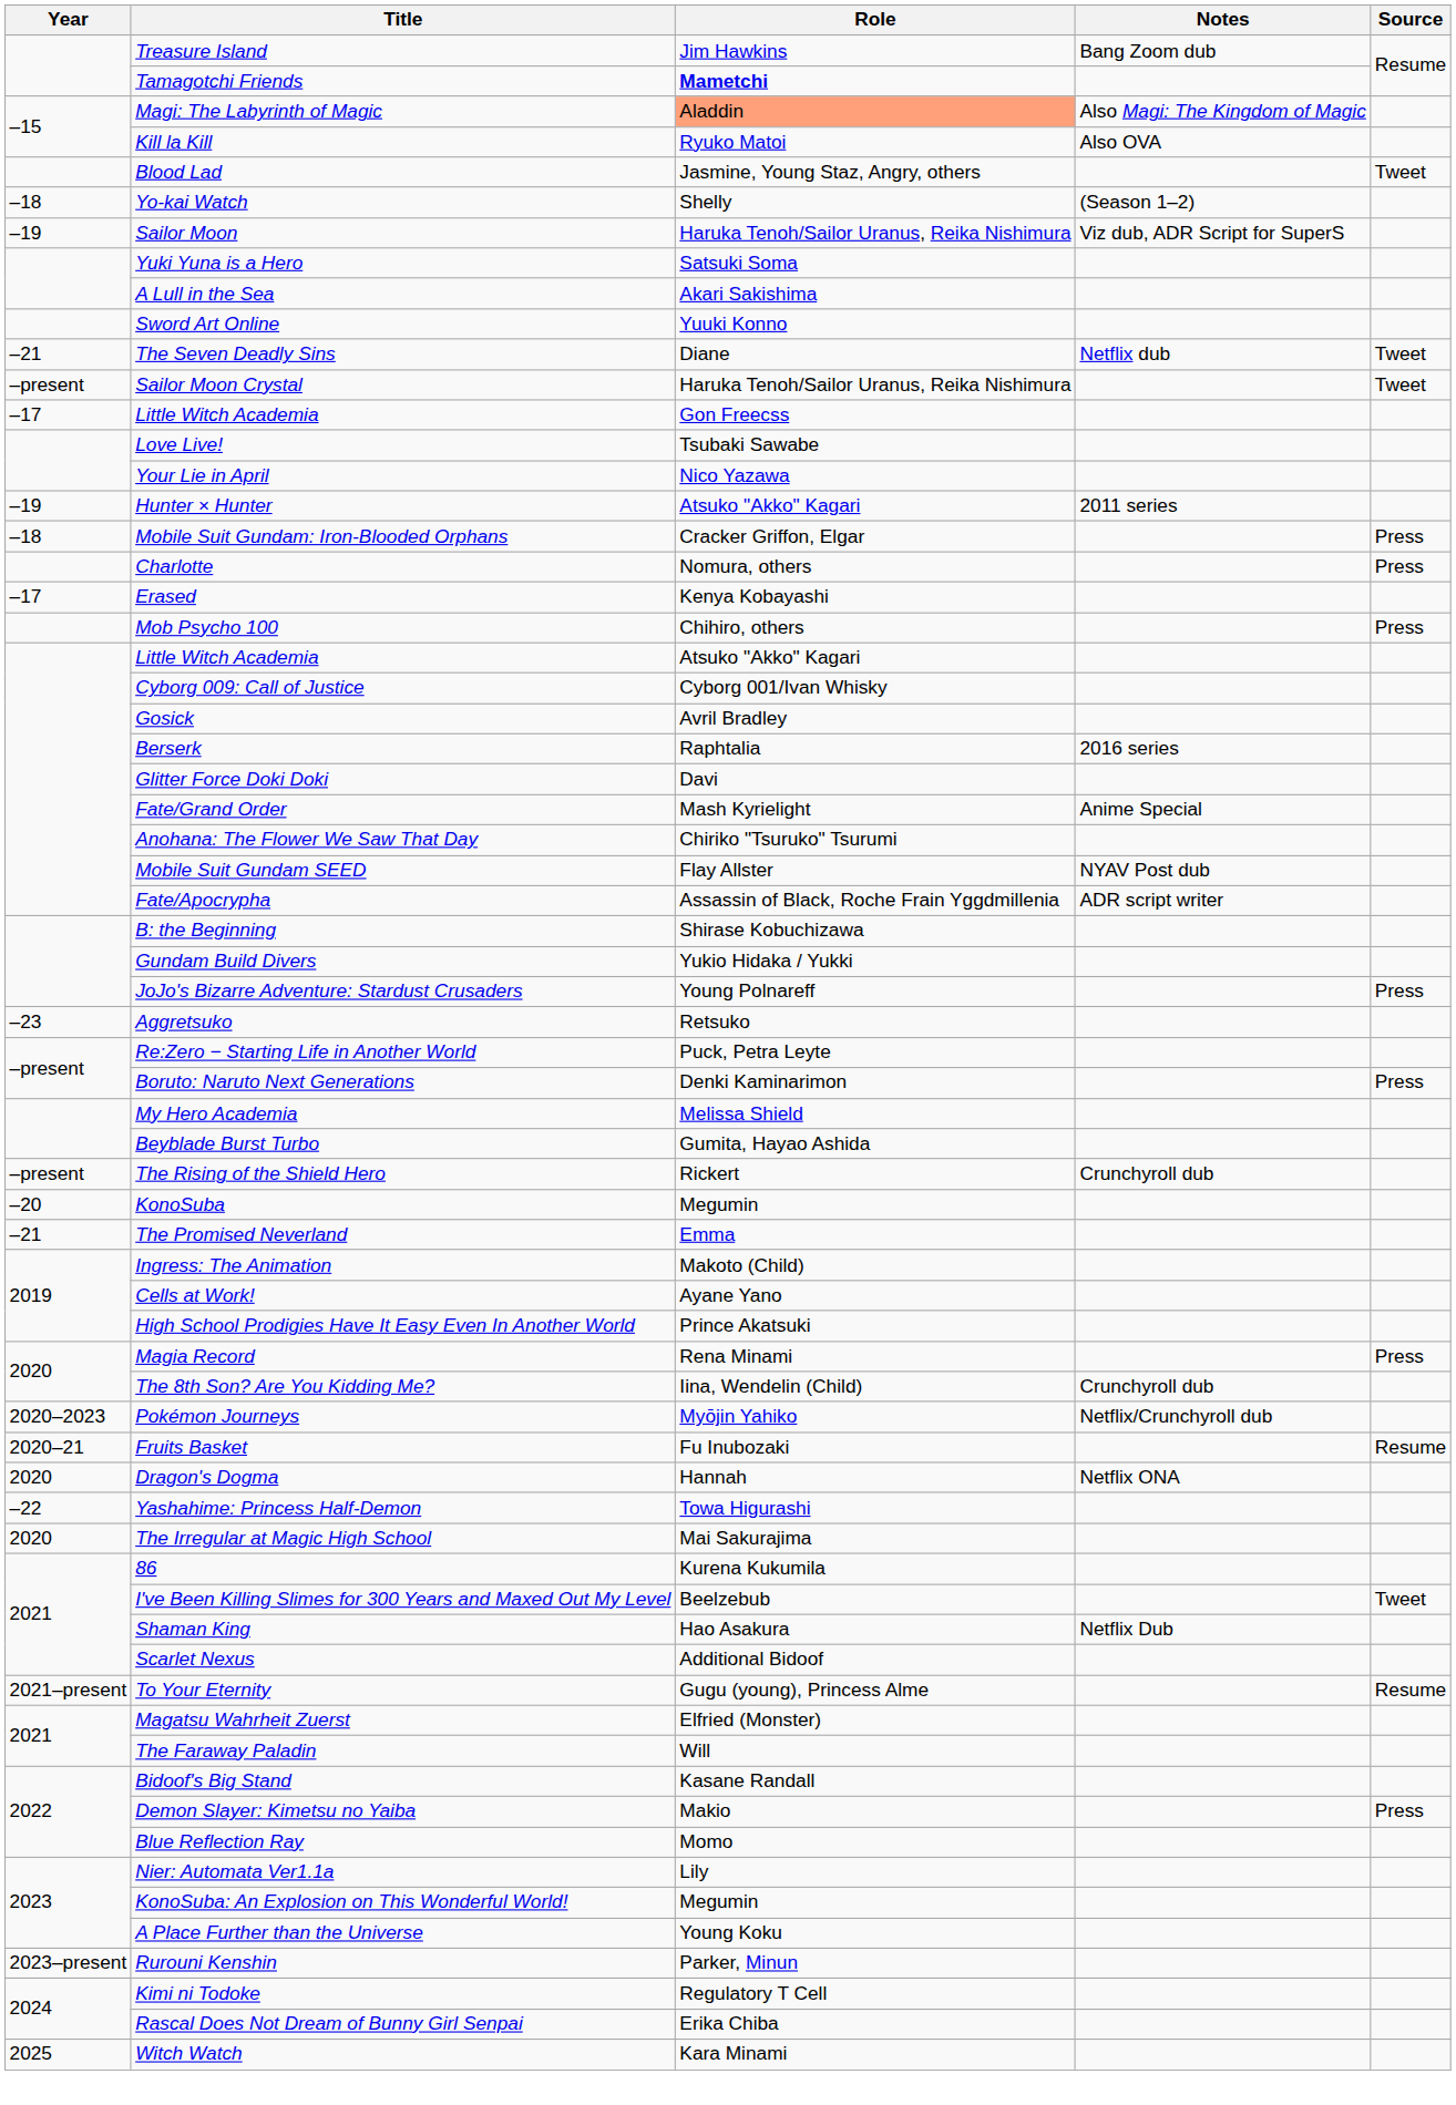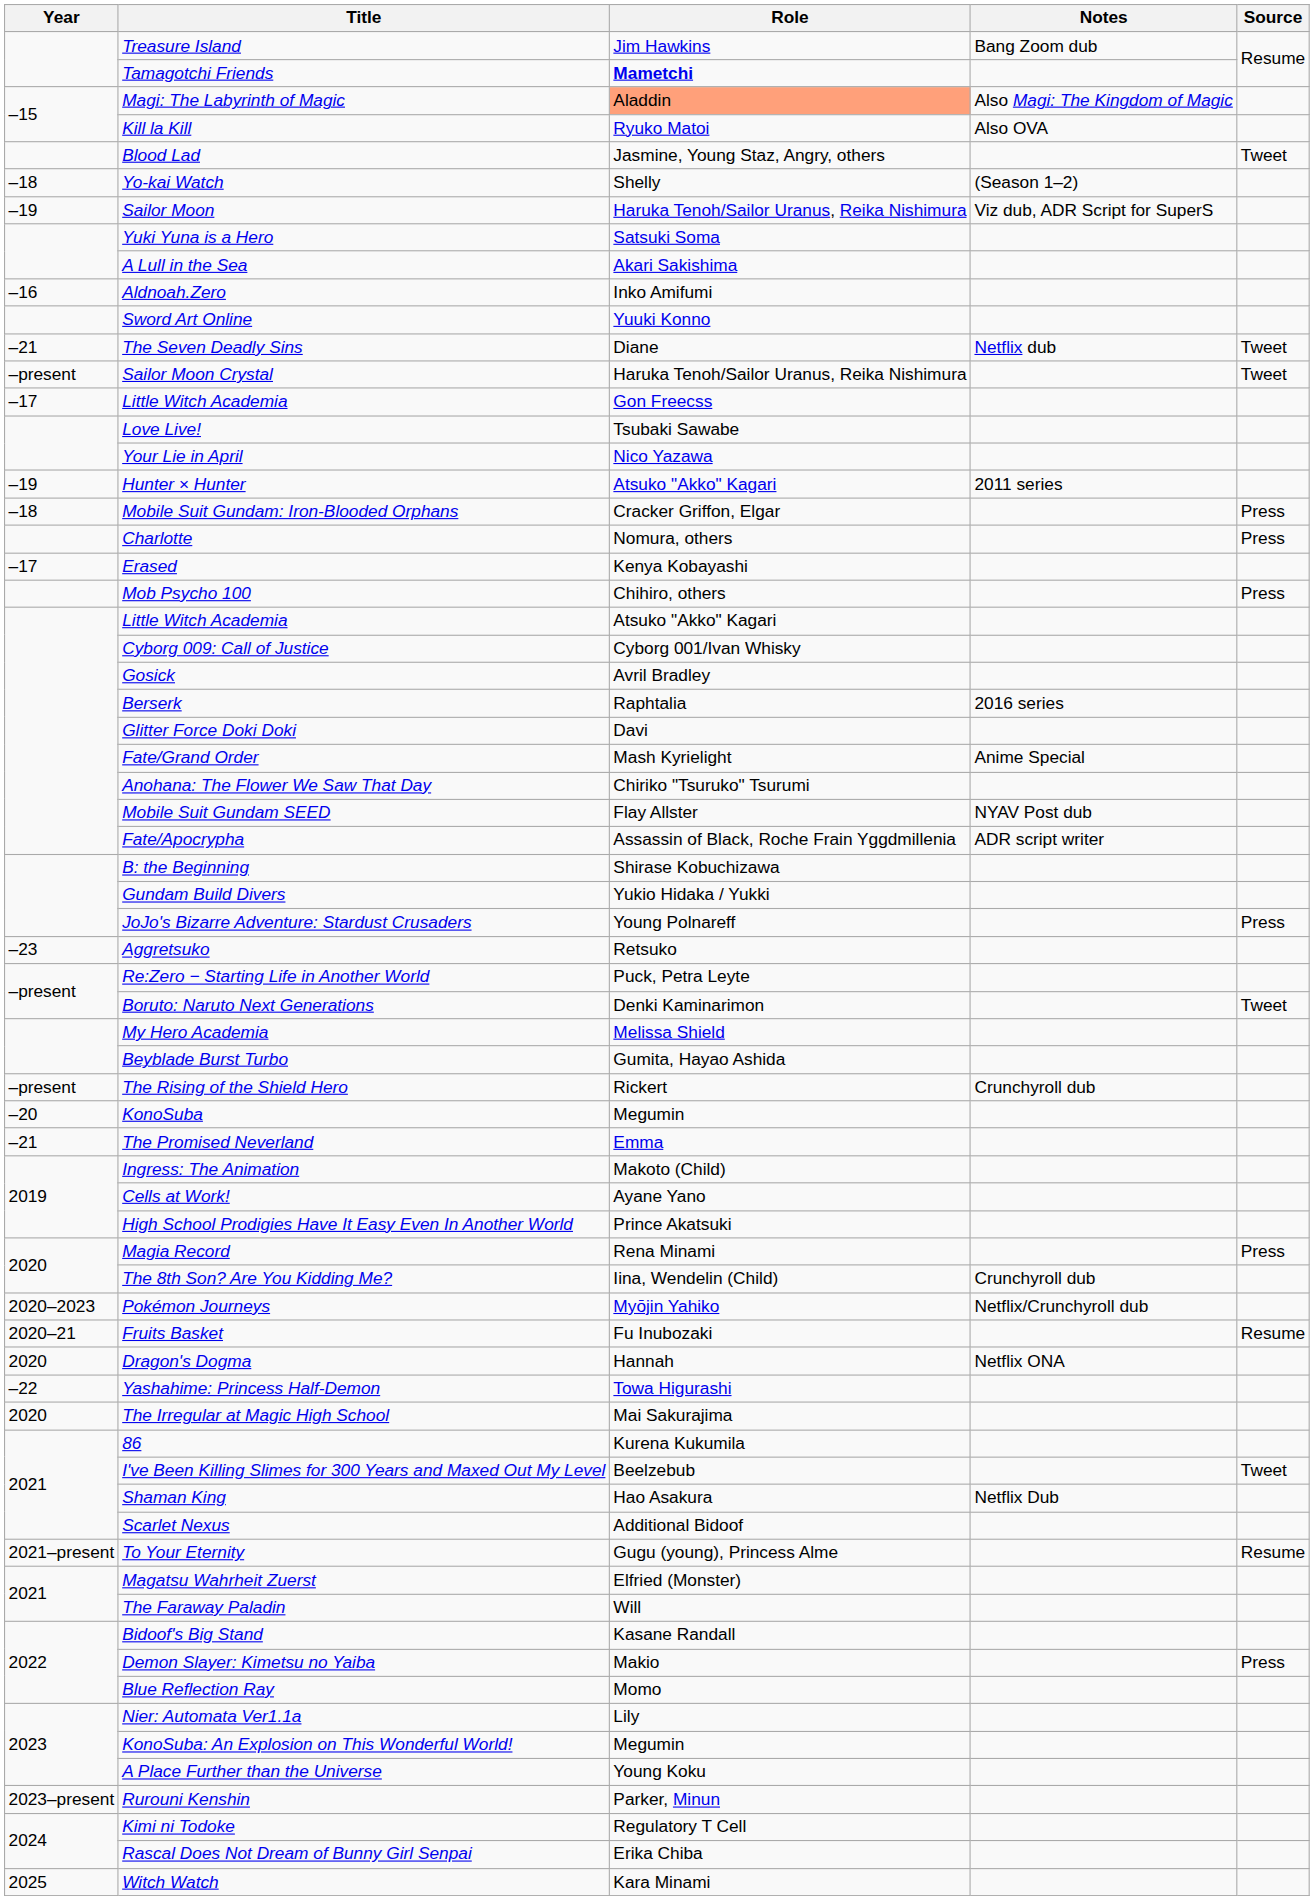+ row: –16 | Aldnoah.Zero | Inko Amifumi
Boruto: Naruto Next Generations | Source: Press -> Tweet
